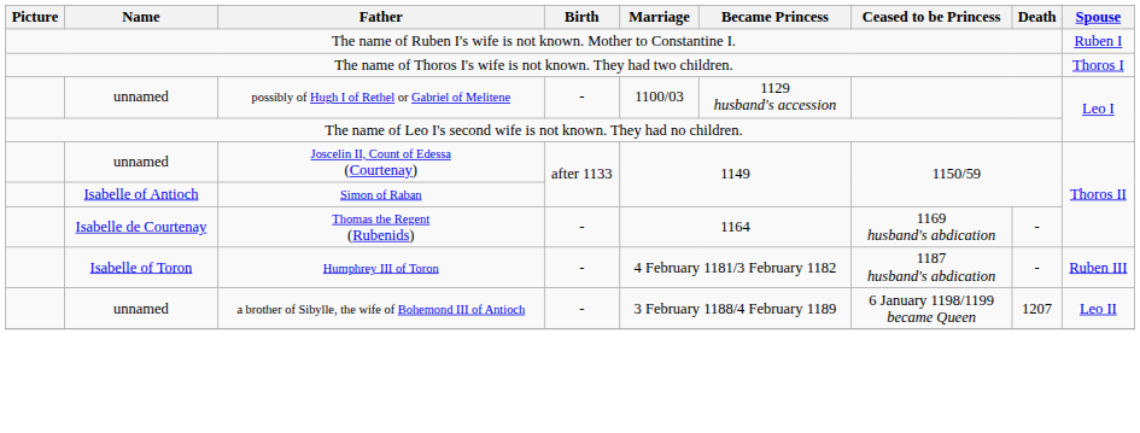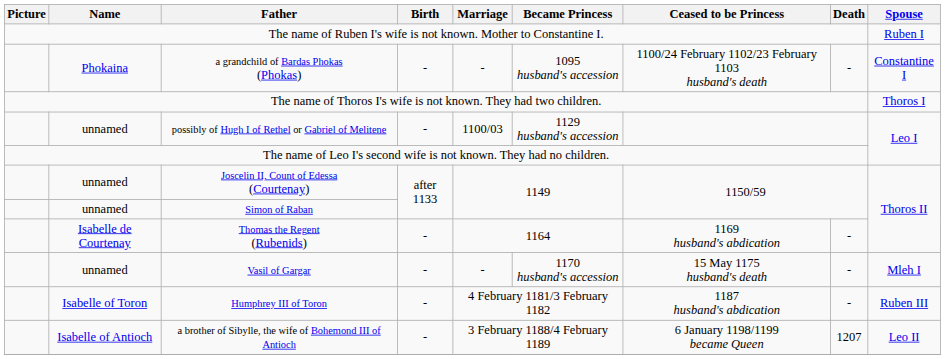+ row: Phokaina | a grandchild of Bardas Phokas (Phokas) | - | - | 1095 husband's accession | 1100/24 February 1102/23 February 1103 husband's death | - | Constantine I
Simon of Raban | Name: Isabelle of Antioch -> unnamed
+ row: unnamed | Vasil of Gargar | - | - | 1170 husband's accession | 15 May 1175 husband's death | - | Mleh I
a brother of Sibylle, the wife of Bohemond III of Antioch | Name: unnamed -> Isabelle of Antioch
